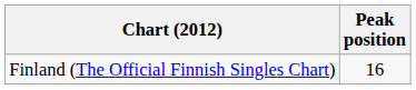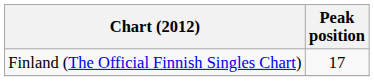Finland (The Official Finnish Singles Chart) | Peak position: 16 -> 17
